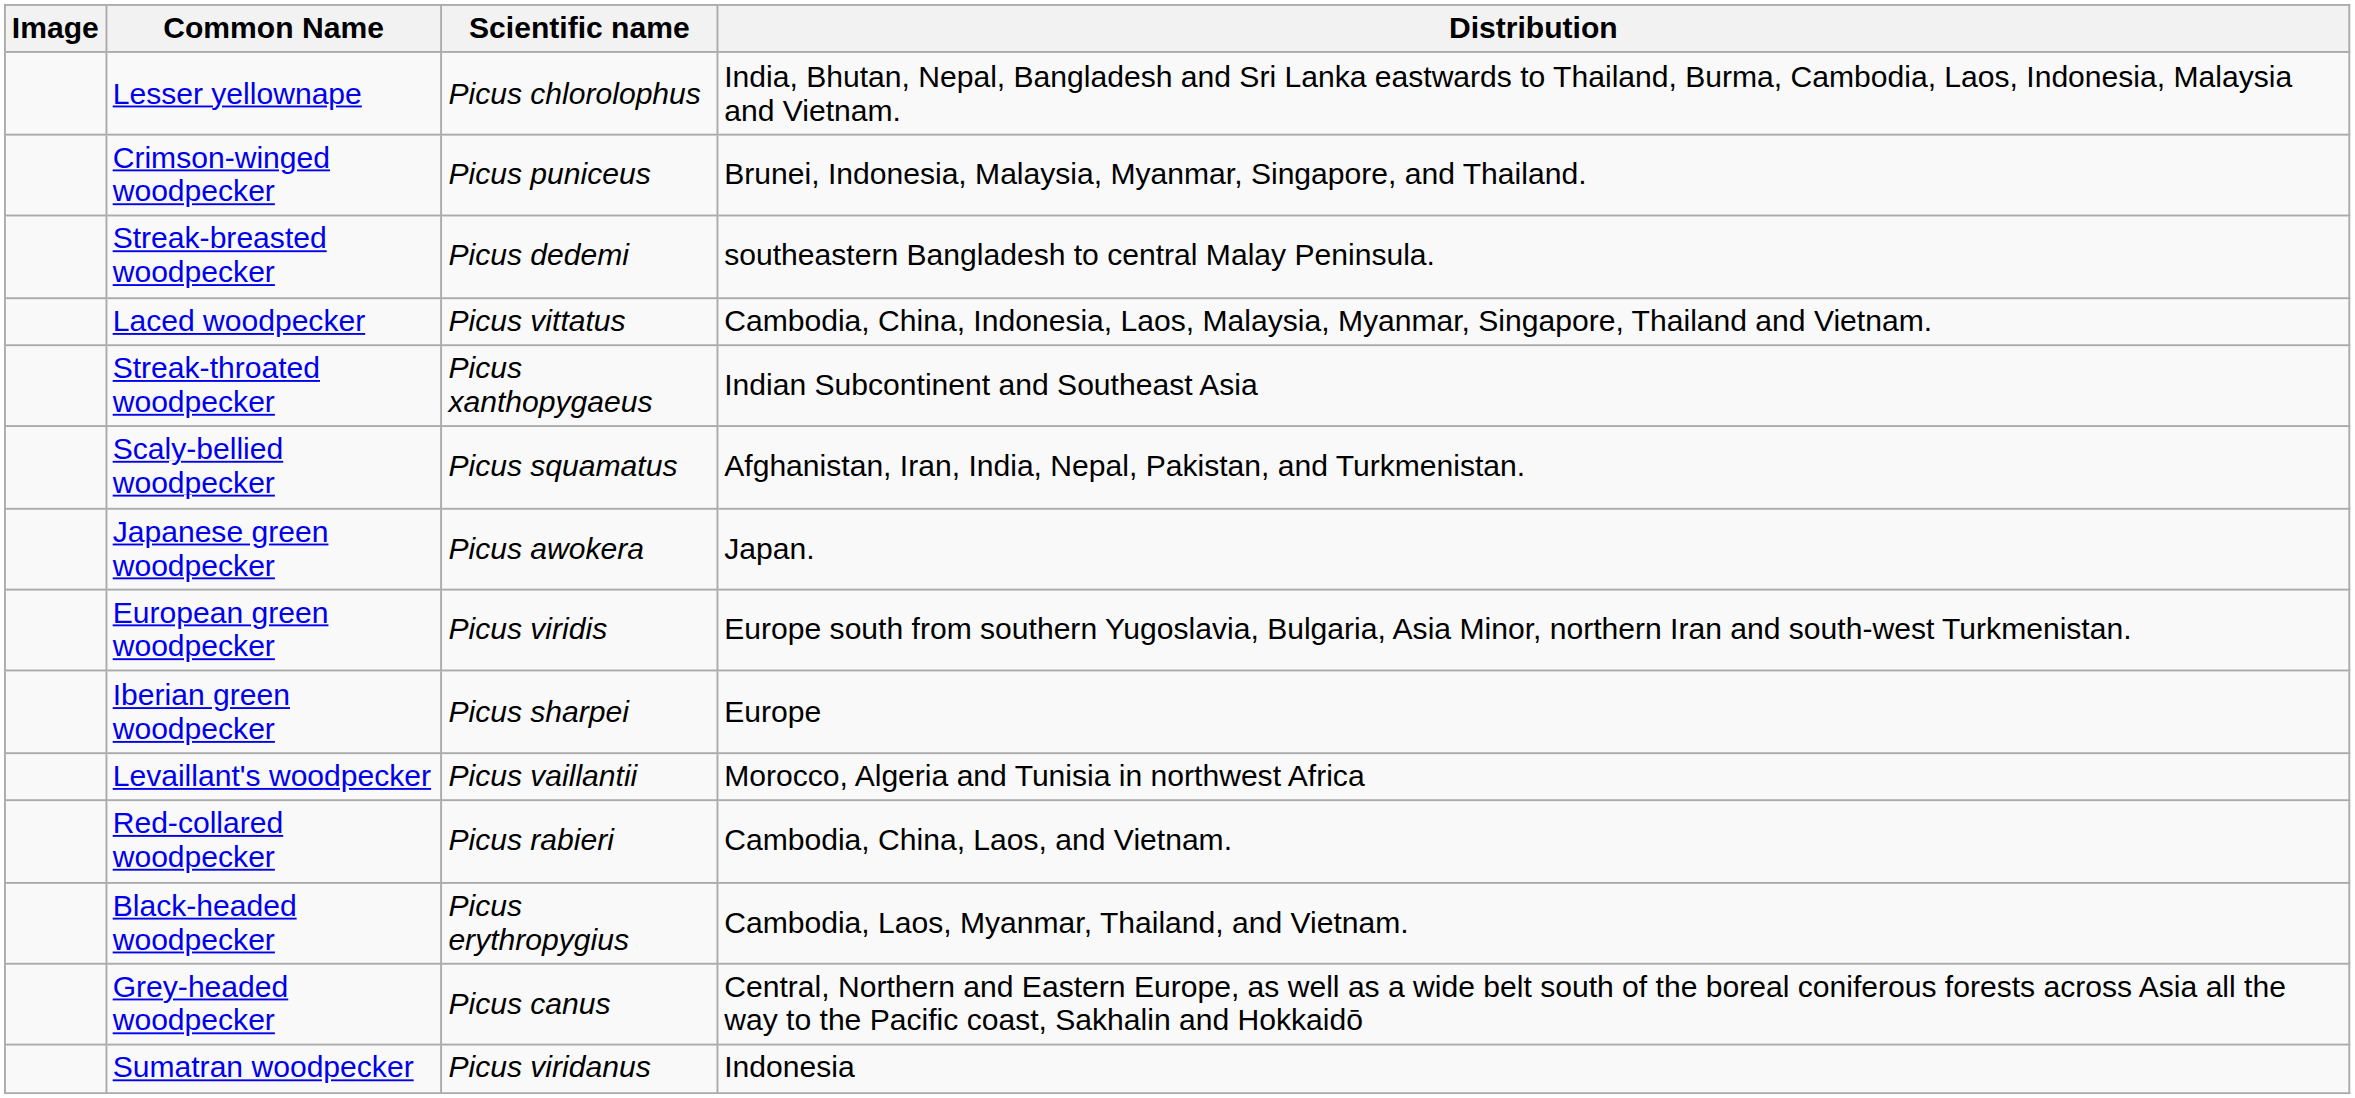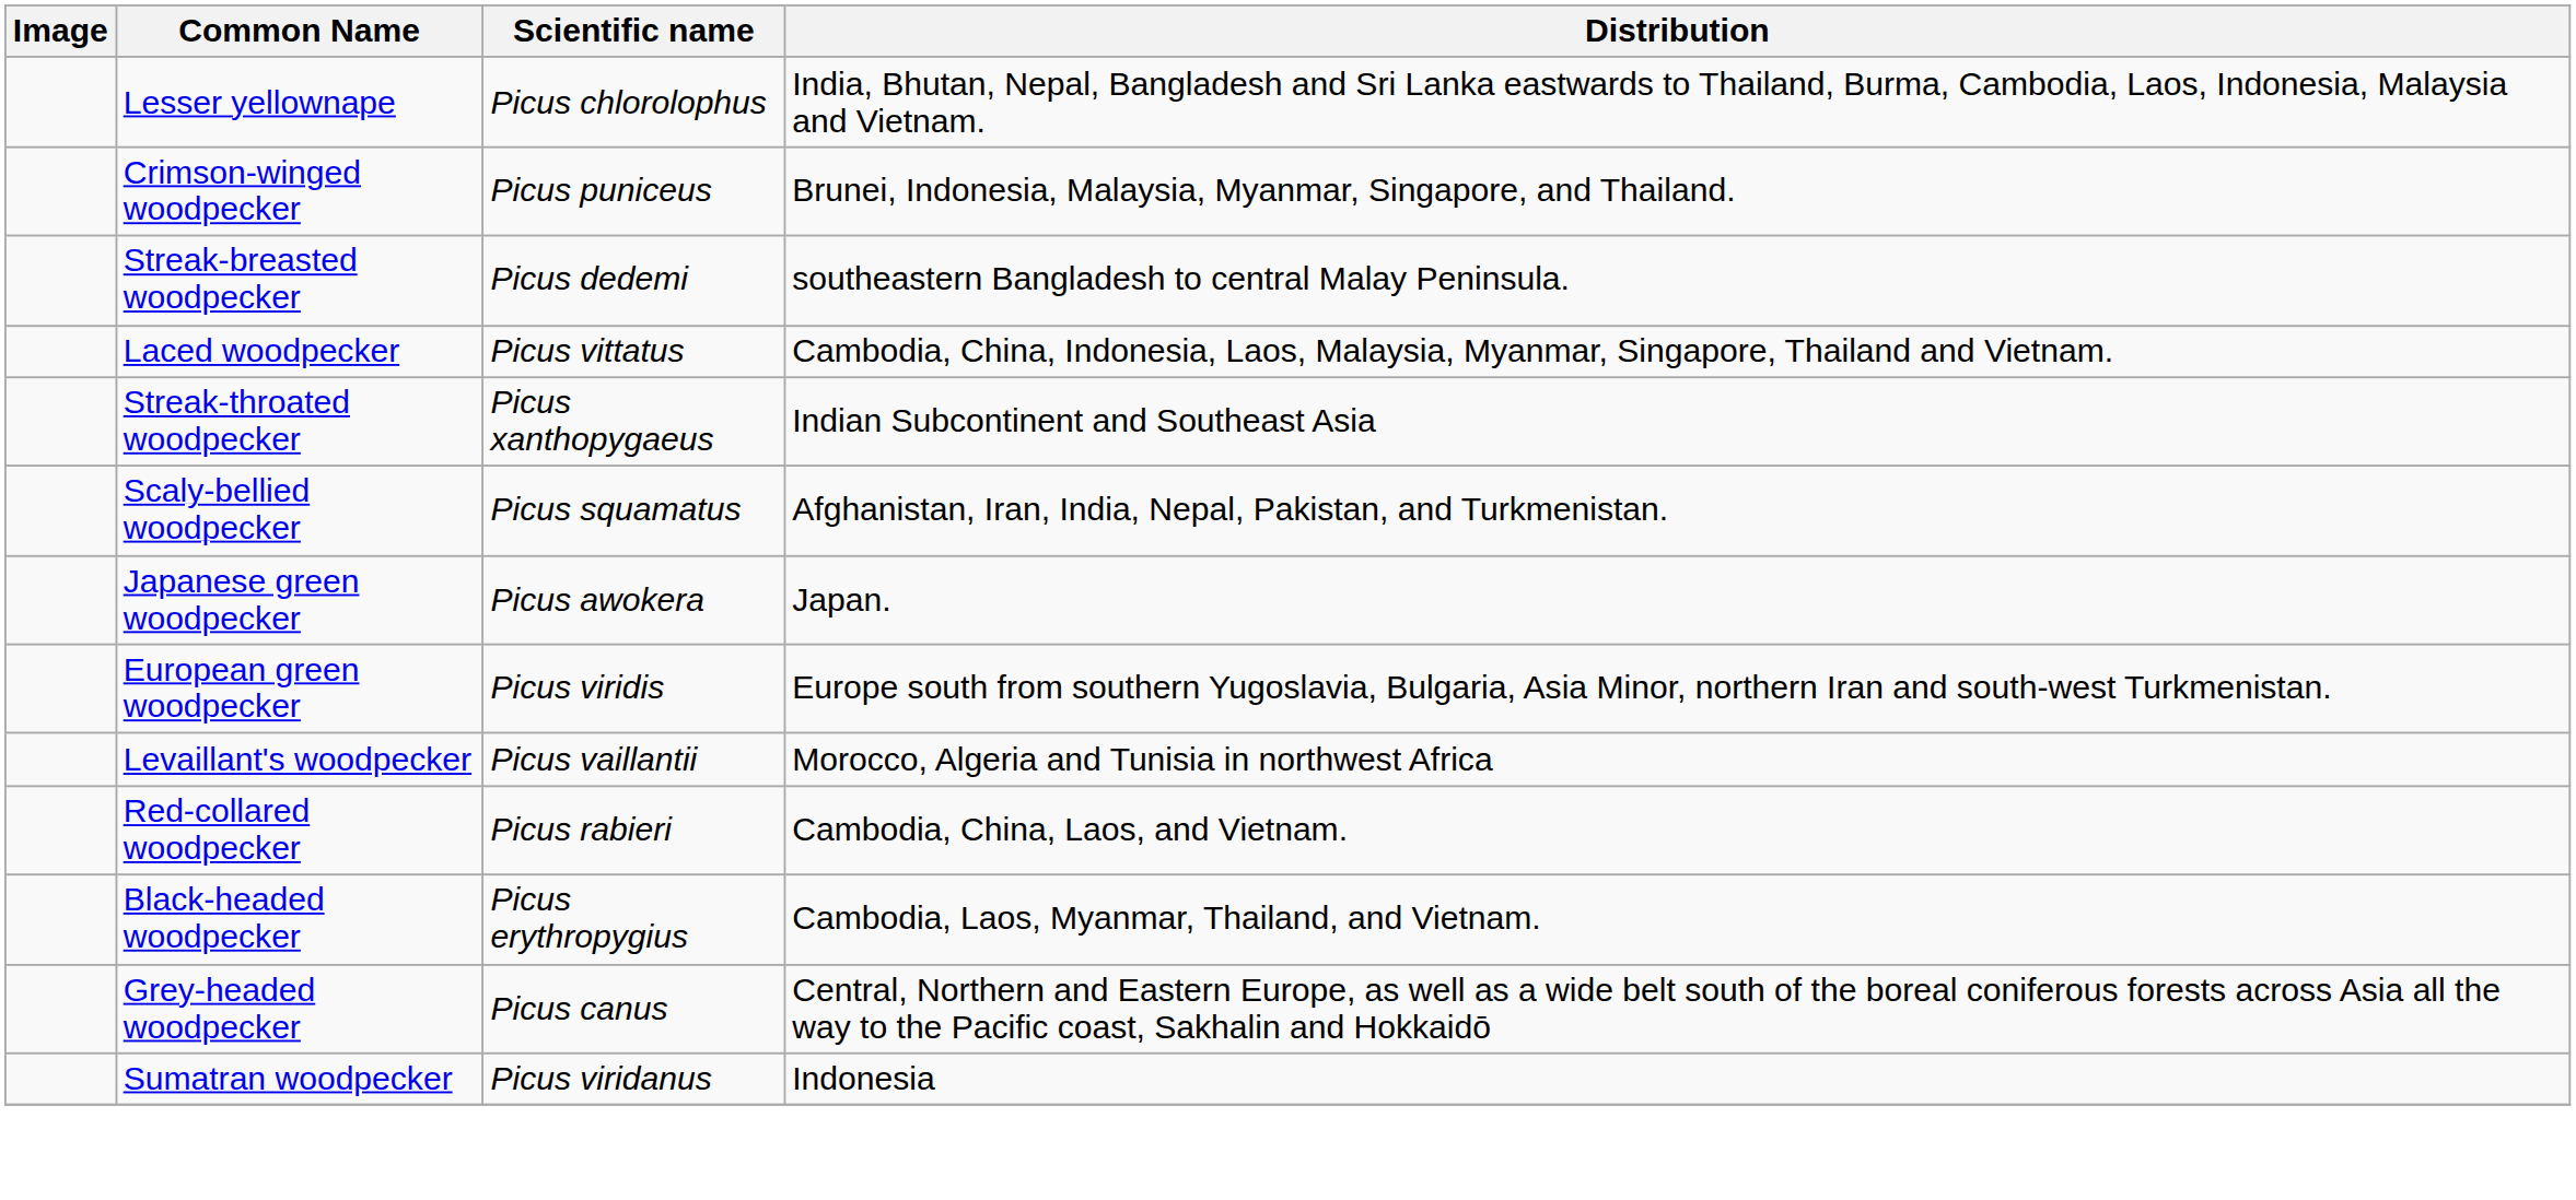- row: Iberian green woodpecker | Picus sharpei | Europe
